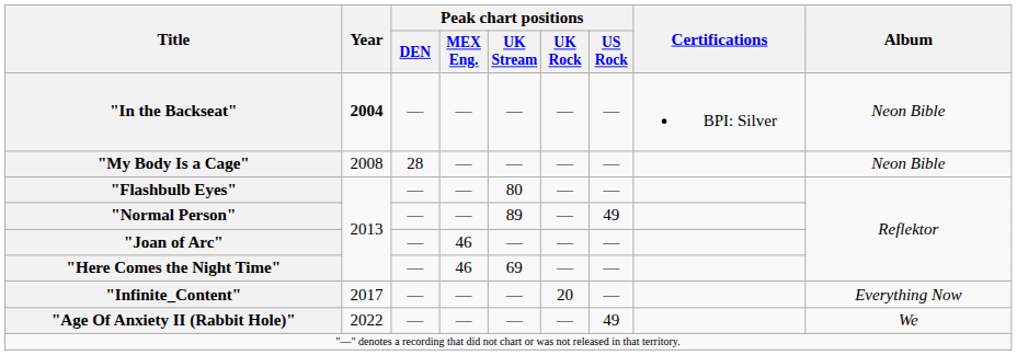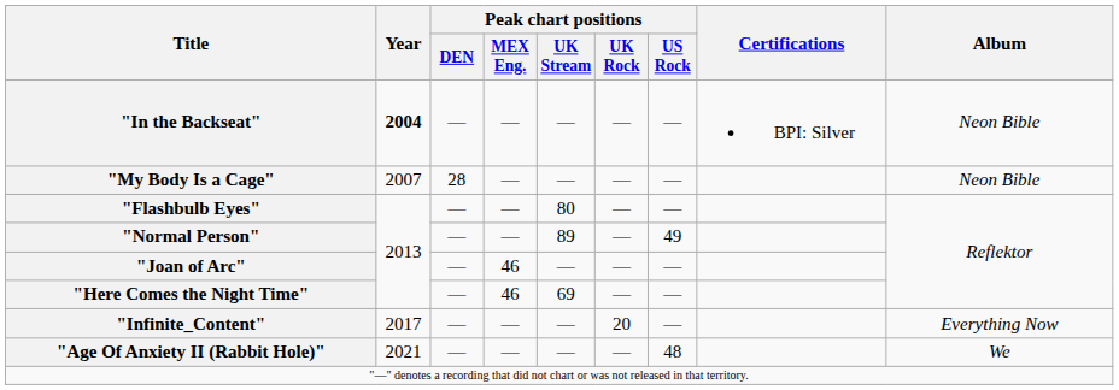"My Body Is a Cage" | Year: 2008 -> 2007
"Age Of Anxiety II (Rabbit Hole)" | Year: 2022 -> 2021
"Age Of Anxiety II (Rabbit Hole)" | Peak chart positions / US Rock: 49 -> 48
